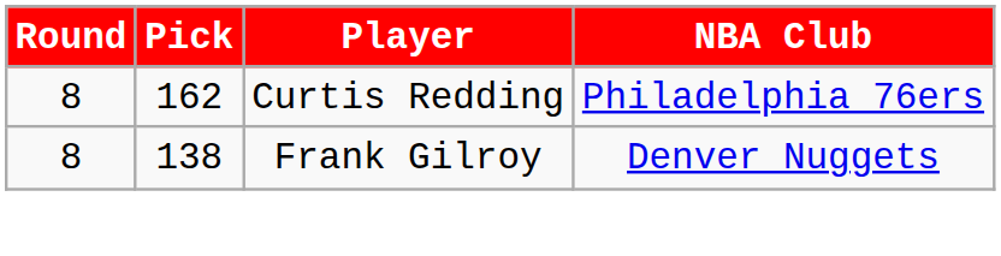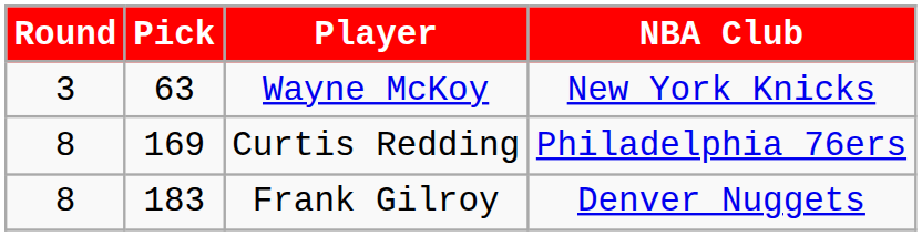+ row: 3 | 63 | Wayne McKoy | New York Knicks
Curtis Redding | Pick: 162 -> 169
Frank Gilroy | Pick: 138 -> 183
